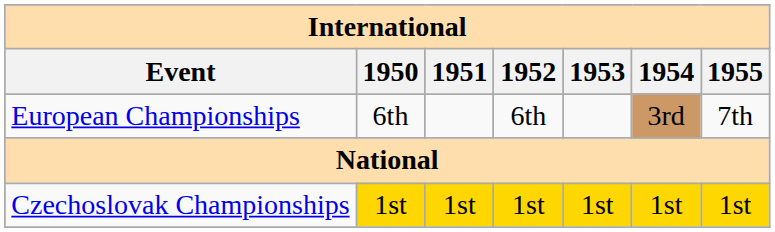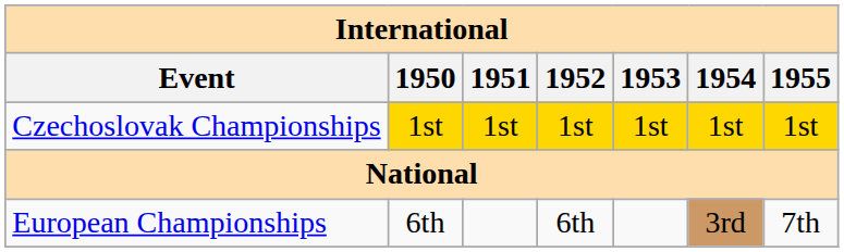rows swapped: European Championships <-> Czechoslovak Championships
